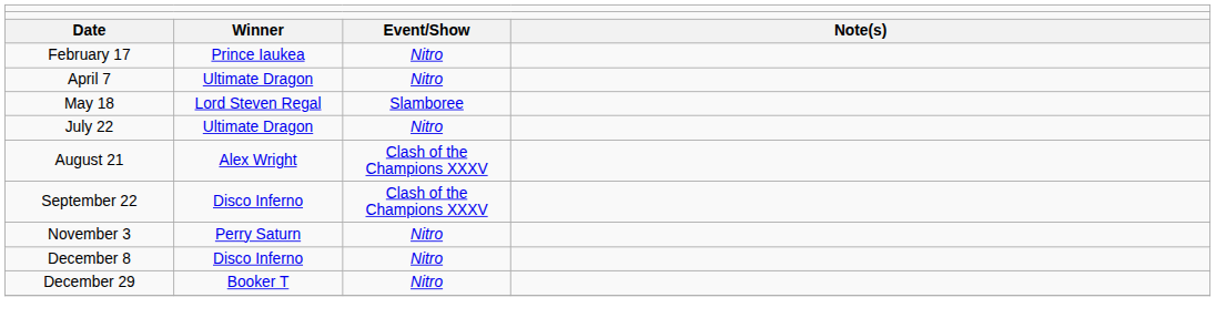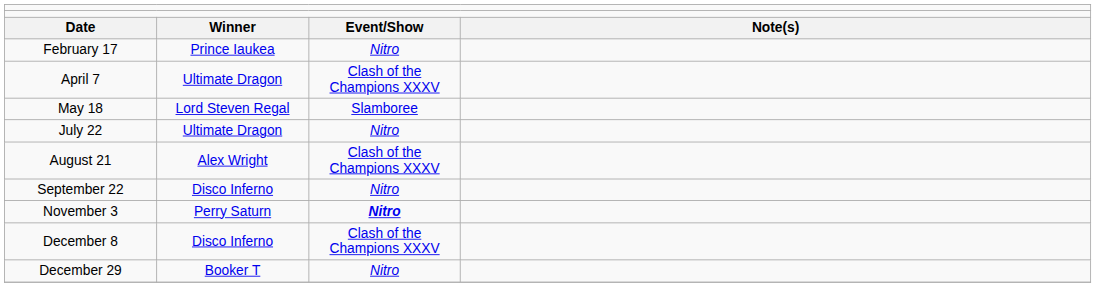April 7 | column 3: Nitro -> Clash of the Champions XXXV
September 22 | column 3: Clash of the Champions XXXV -> Nitro
November 3 | column 3: normal -> bold
December 8 | column 3: Nitro -> Clash of the Champions XXXV
